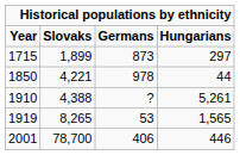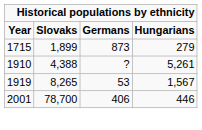1715 | column 4: 297 -> 279
- row: 1850 | 4,221 | 978 | 44
1919 | column 4: 1,565 -> 1,567
